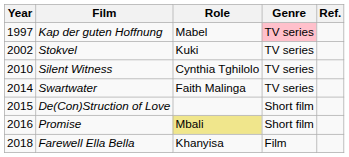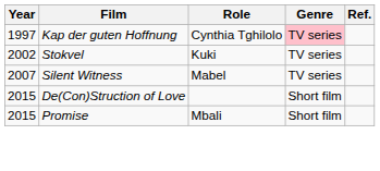Kap der guten Hoffnung | Role: Mabel -> Cynthia Tghilolo
Silent Witness | Year: 2010 -> 2007
Silent Witness | Role: Cynthia Tghilolo -> Mabel
- row: 2014 | Swartwater | Faith Malinga | TV series
Promise | Year: 2016 -> 2015
Promise | Role: khaki background -> no background
- row: 2018 | Farewell Ella Bella | Khanyisa | Film
